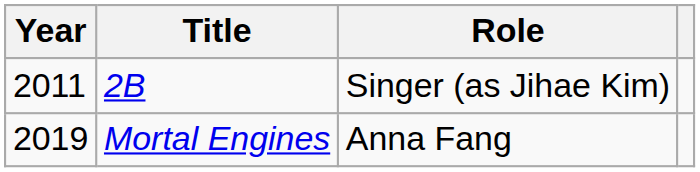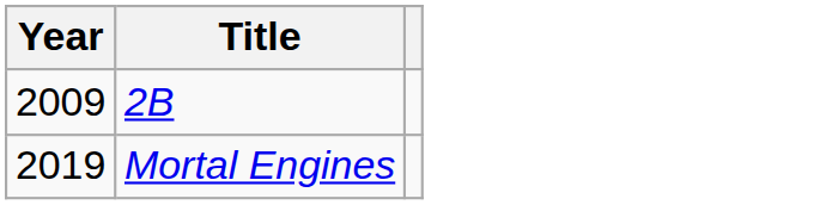- column: Role | Singer (as Jihae Kim) | Anna Fang
2B | Year: 2011 -> 2009
